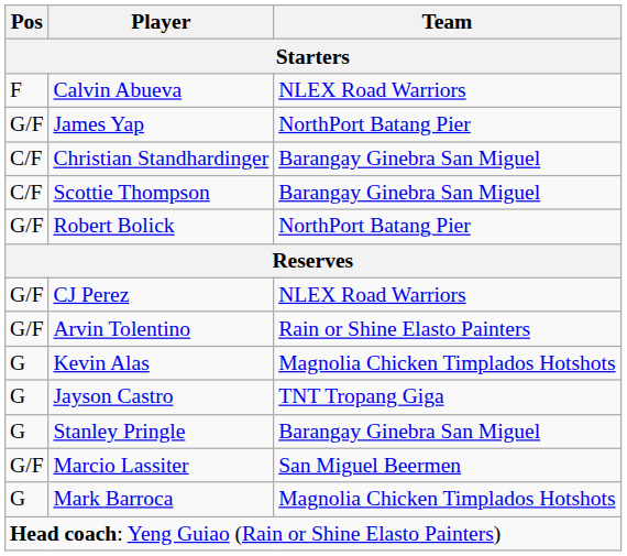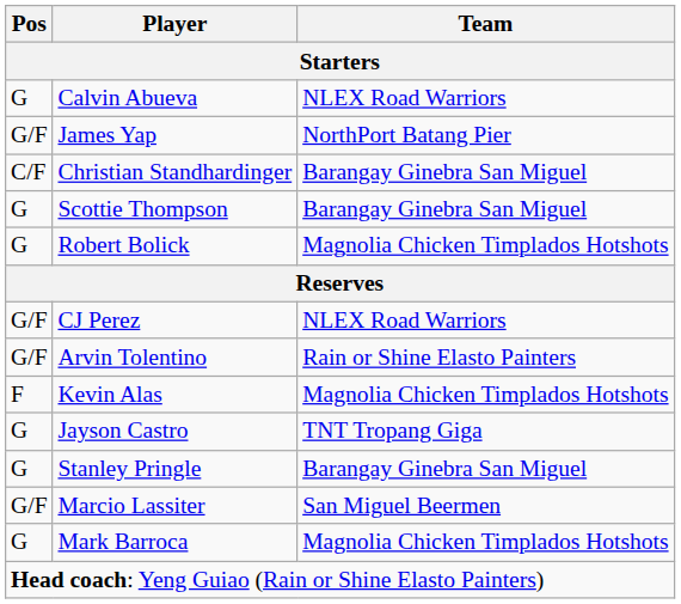Calvin Abueva | Pos: F -> G
Scottie Thompson | Pos: C/F -> G
Robert Bolick | Pos: G/F -> G
Robert Bolick | Team: NorthPort Batang Pier -> Magnolia Chicken Timplados Hotshots
Kevin Alas | Pos: G -> F
